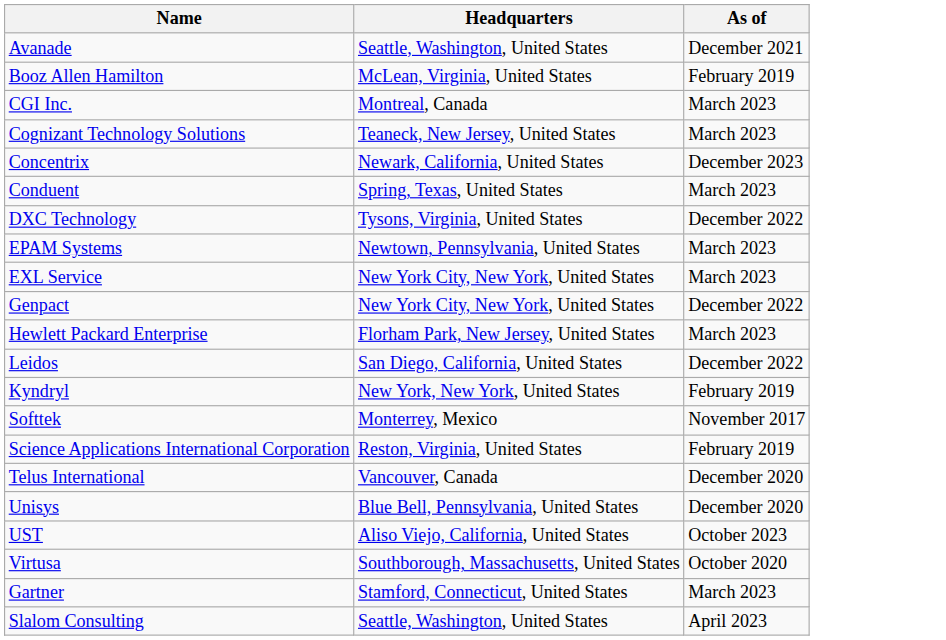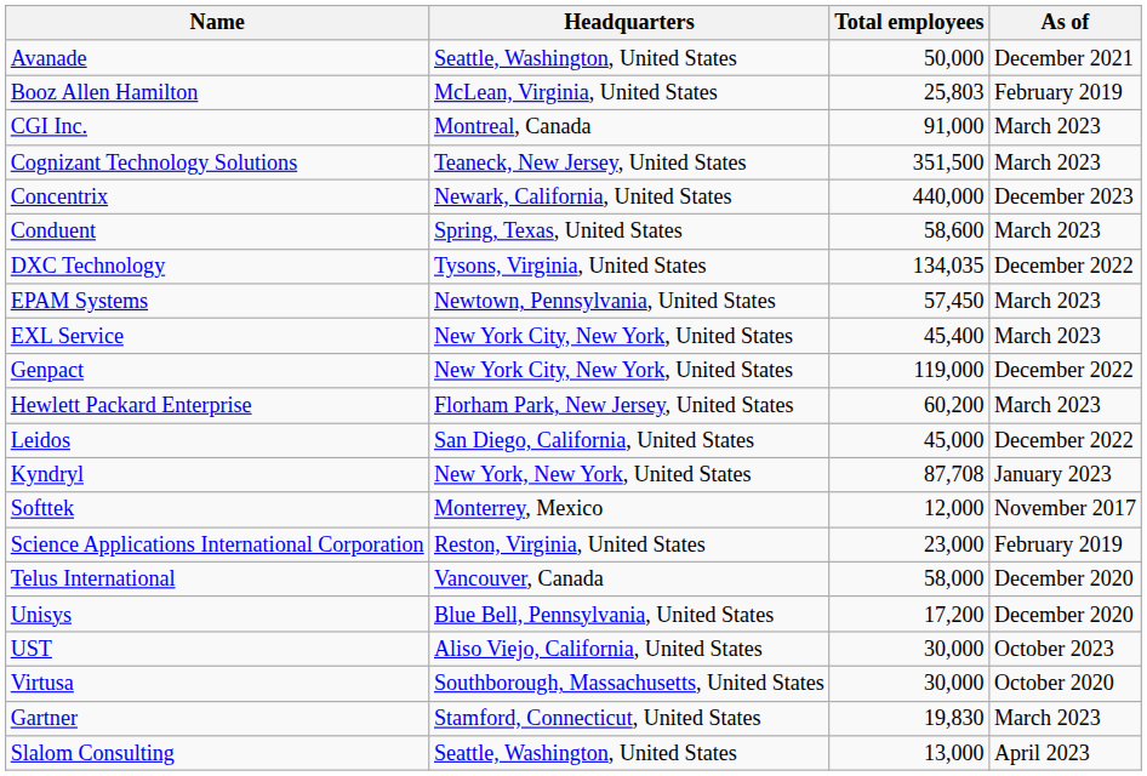+ column: Total employees | 50,000 | 25,803 | 91,000 | 351,500 | 440,000 | 58,600 | 134,035 | 57,450 | 45,400 | 119,000 | 60,200 | 45,000 | 87,708 | 12,000 | 23,000 | 58,000 | 17,200 | 30,000 | 30,000 | 19,830 | 13,000
Kyndryl | As of: February 2019 -> January 2023
